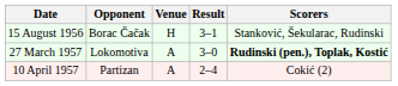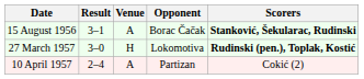columns swapped: Opponent <-> Result
15 August 1956 | Venue: H -> A
15 August 1956 | Scorers: normal -> bold
27 March 1957 | Venue: A -> H
